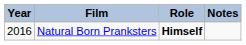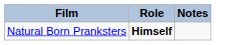- column: Year | 2016
